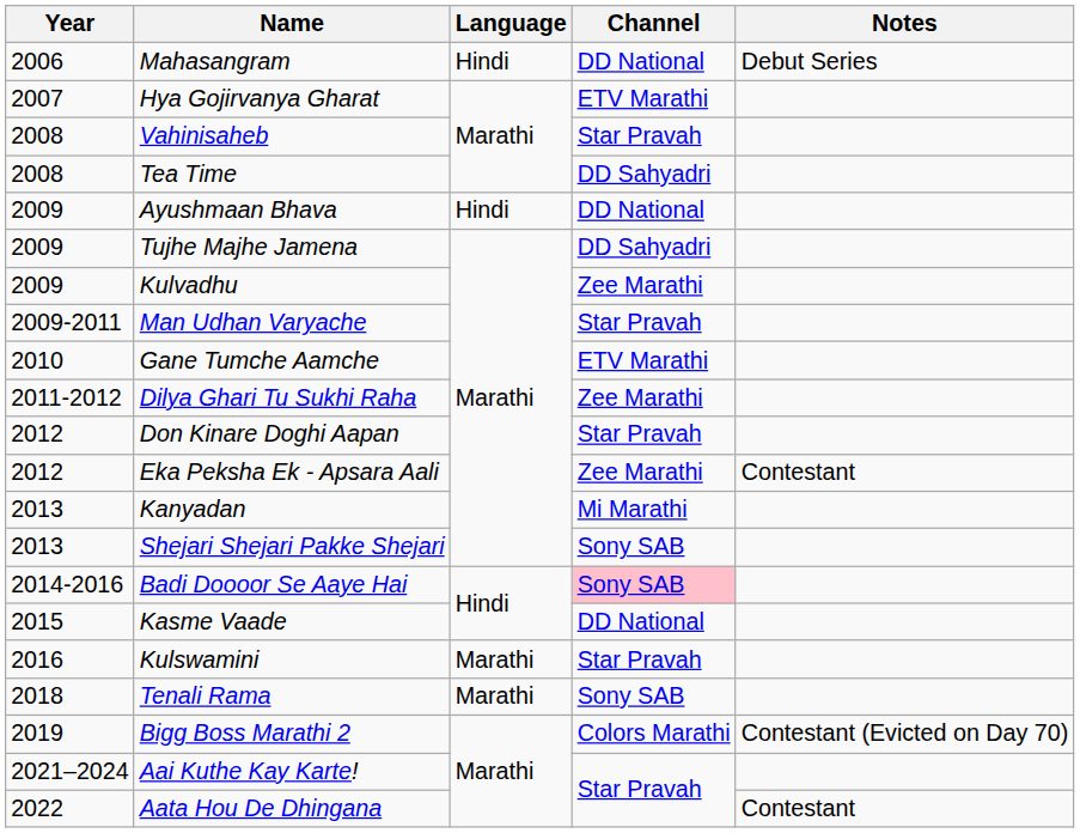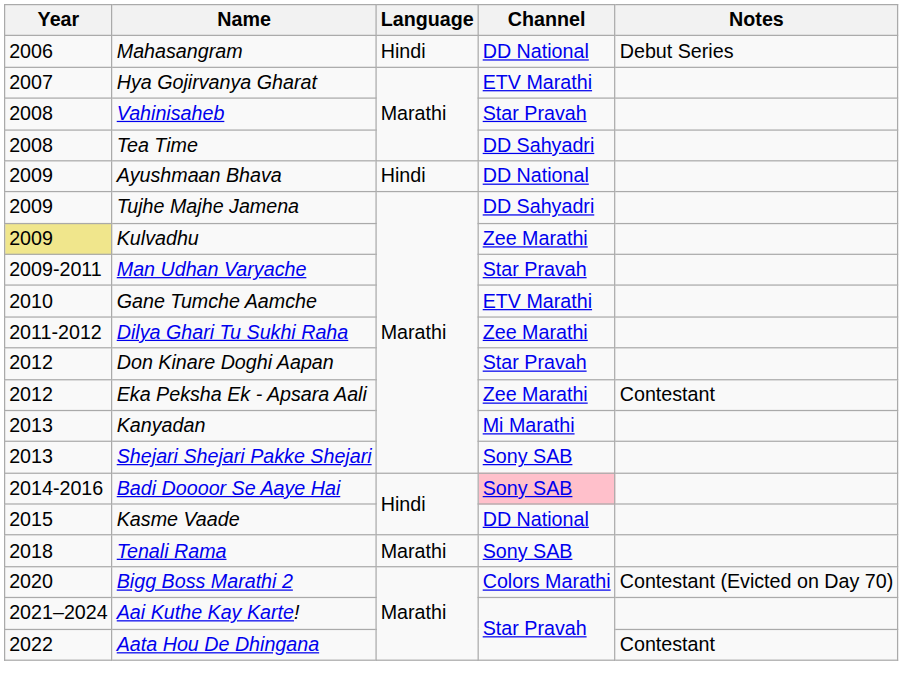Kulvadhu | Year: no background -> khaki background
- row: 2016 | Kulswamini | Marathi | Star Pravah
Bigg Boss Marathi 2 | Year: 2019 -> 2020
